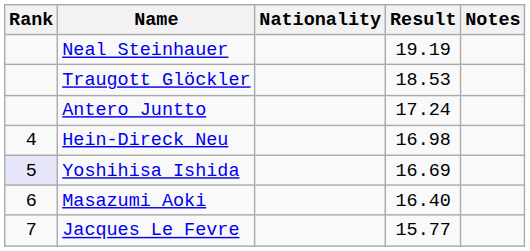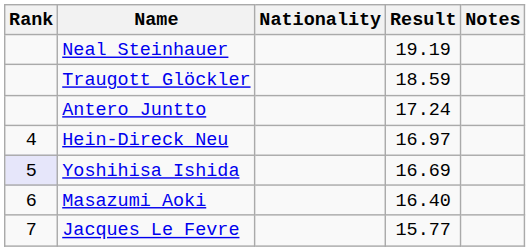Traugott Glöckler | Result: 18.53 -> 18.59
Hein-Direck Neu | Result: 16.98 -> 16.97
